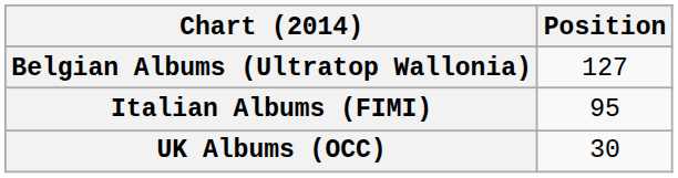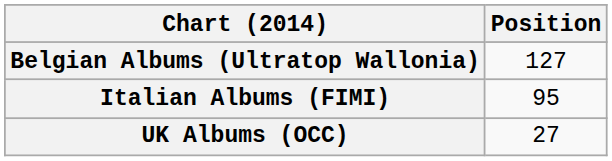UK Albums (OCC) | Position: 30 -> 27
